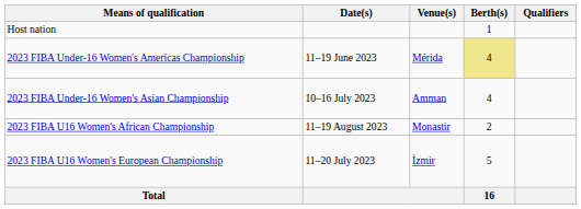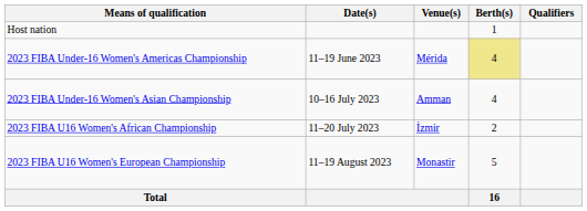2023 FIBA U16 Women's African Championship | Date(s): 11–19 August 2023 -> 11–20 July 2023
2023 FIBA U16 Women's African Championship | Venue(s): Monastir -> İzmir
2023 FIBA U16 Women's European Championship | Date(s): 11–20 July 2023 -> 11–19 August 2023
2023 FIBA U16 Women's European Championship | Venue(s): İzmir -> Monastir
